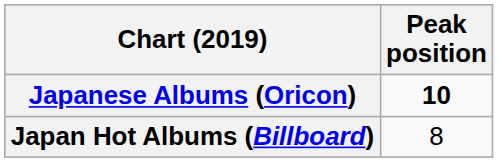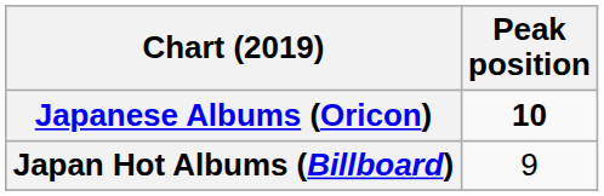Japan Hot Albums (Billboard) | Peak position: 8 -> 9
